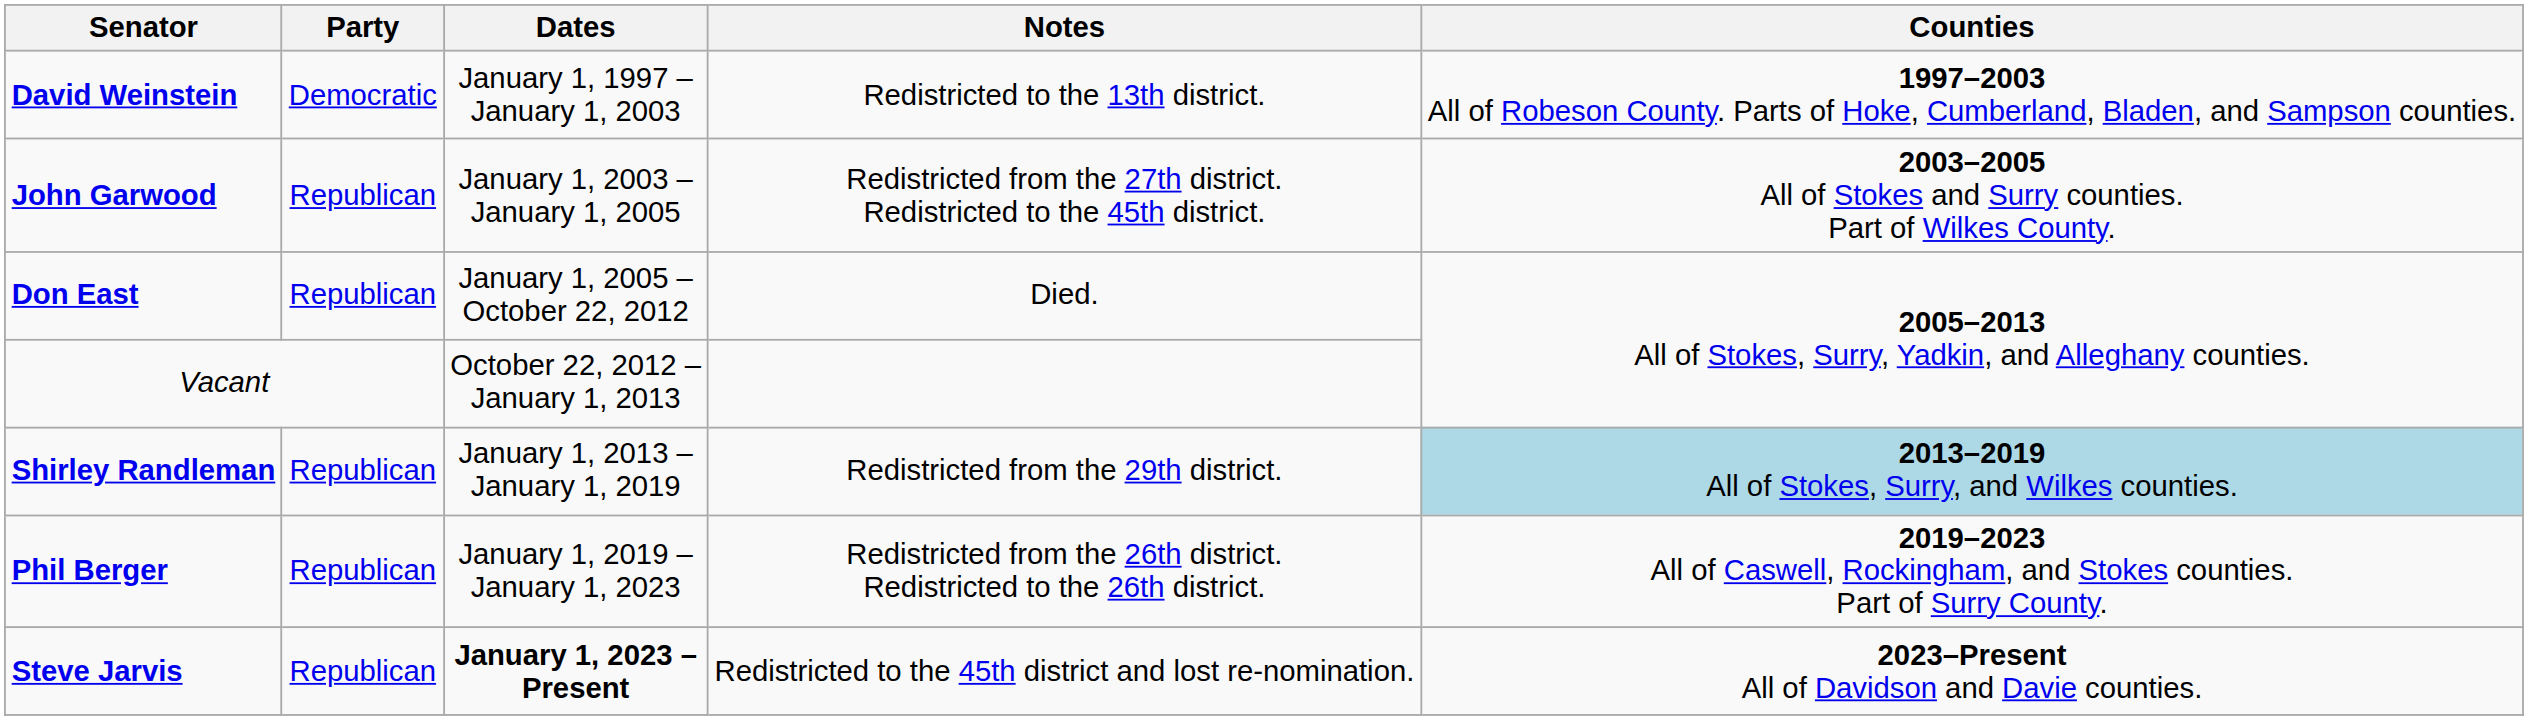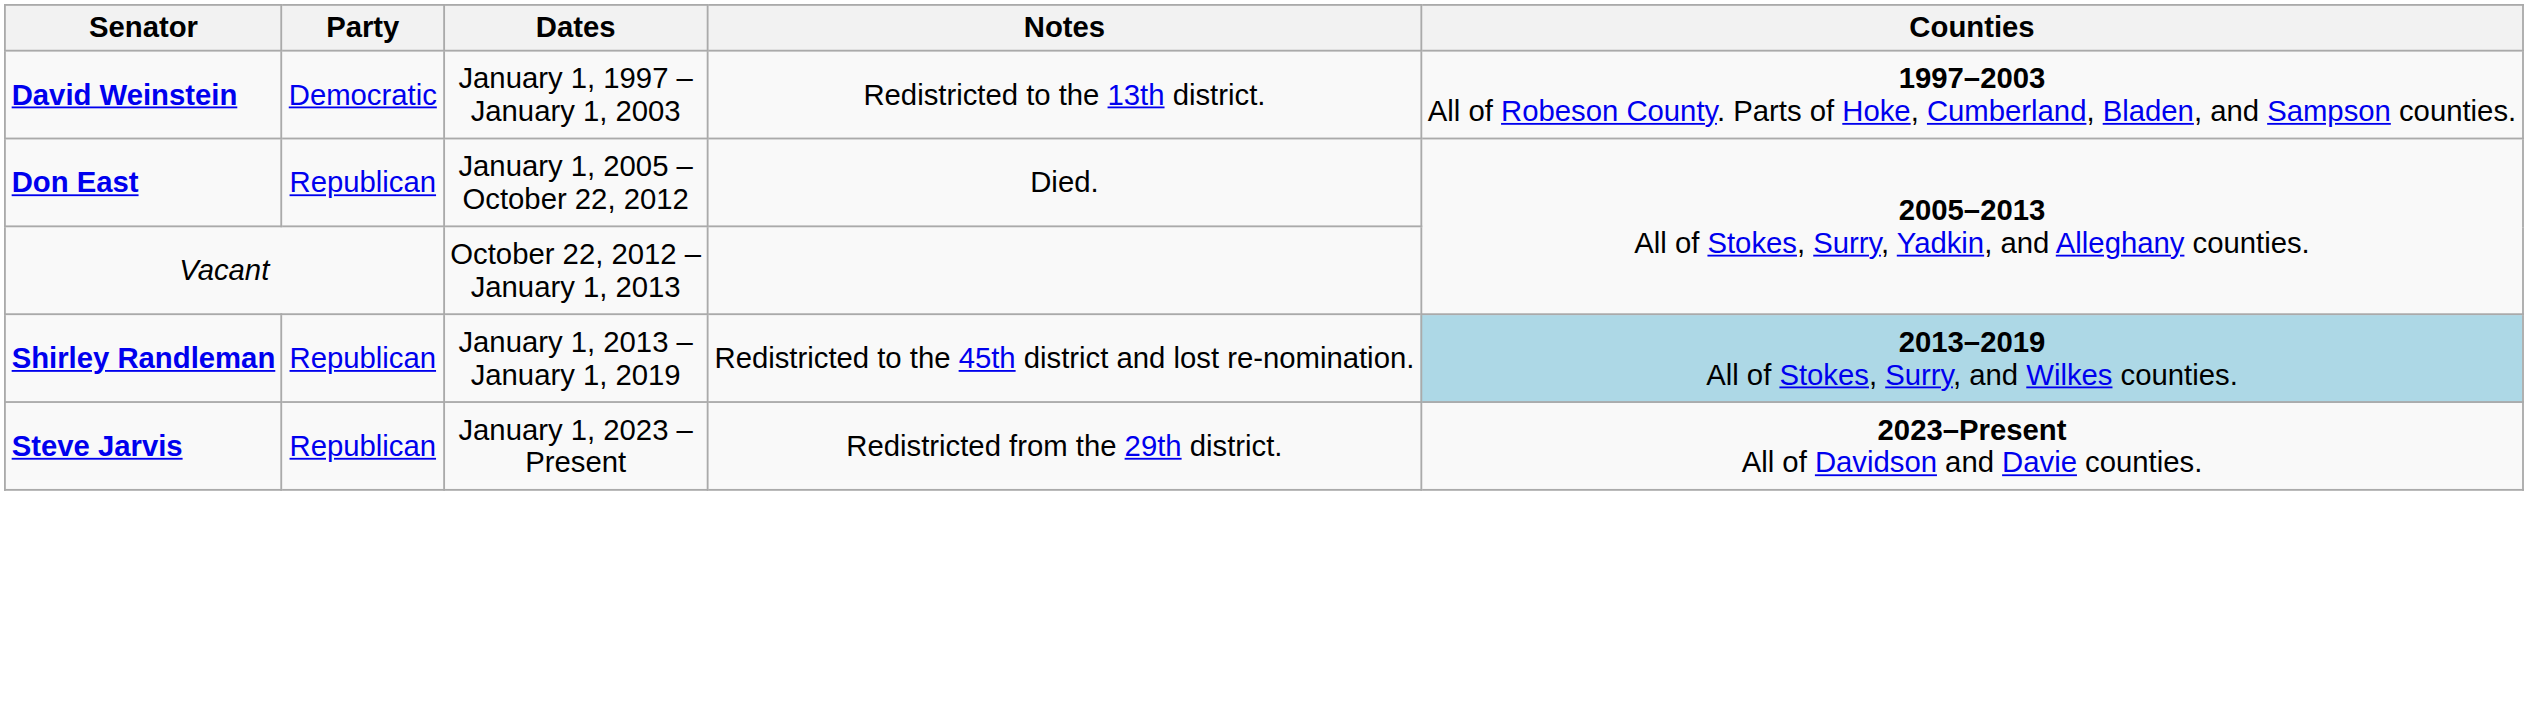- row: John Garwood | Republican | January 1, 2003 – January 1, 2005 | Redistricted from the 27th district. Redistricted to the 45th district. | 2003–2005 All of Stokes and Surry counties. Part of Wilkes County.
Shirley Randleman | Notes: Redistricted from the 29th district. -> Redistricted to the 45th district and lost re-nomination.
- row: Phil Berger | Republican | January 1, 2019 – January 1, 2023 | Redistricted from the 26th district. Redistricted to the 26th district. | 2019–2023 All of Caswell, Rockingham, and Stokes counties. Part of Surry County.
Steve Jarvis | Dates: bold -> normal
Steve Jarvis | Notes: Redistricted to the 45th district and lost re-nomination. -> Redistricted from the 29th district.
